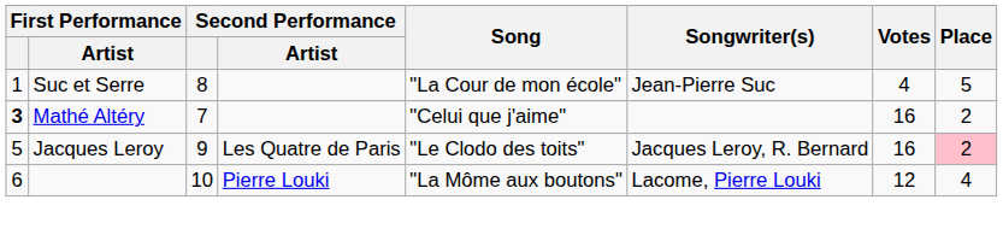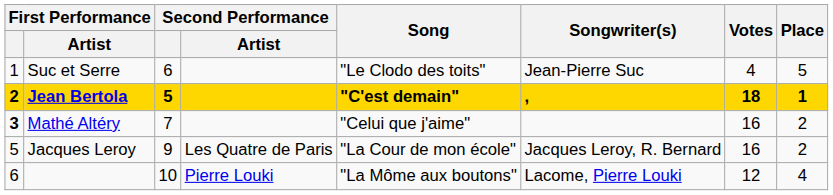Suc et Serre | Second Performance: 8 -> 6
Suc et Serre | Song: "La Cour de mon école" -> "Le Clodo des toits"
+ row: 2 | Jean Bertola | 5 | "C'est demain" | , | 18 | 1
Jacques Leroy | Song: "Le Clodo des toits" -> "La Cour de mon école"
Jacques Leroy | Place: pink background -> no background
